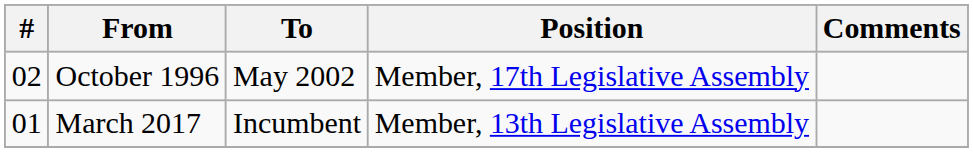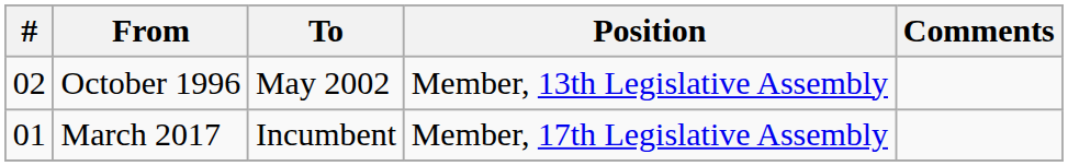October 1996 | Position: Member, 17th Legislative Assembly -> Member, 13th Legislative Assembly
March 2017 | Position: Member, 13th Legislative Assembly -> Member, 17th Legislative Assembly
